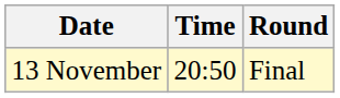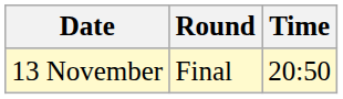columns swapped: Time <-> Round
